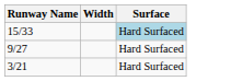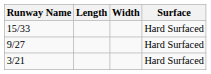+ column: Length
15/33 | Surface: lightblue background -> no background
